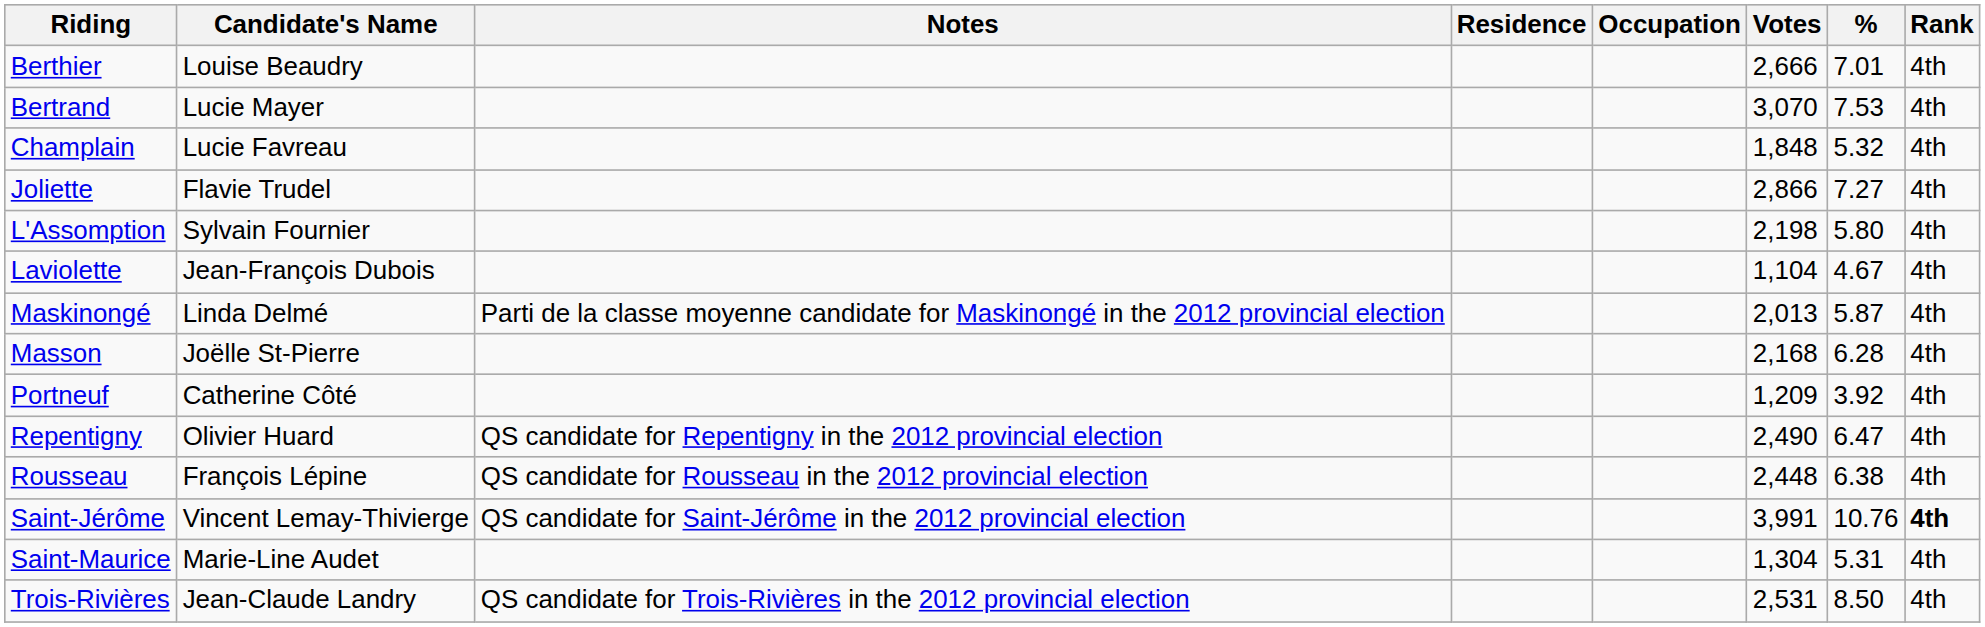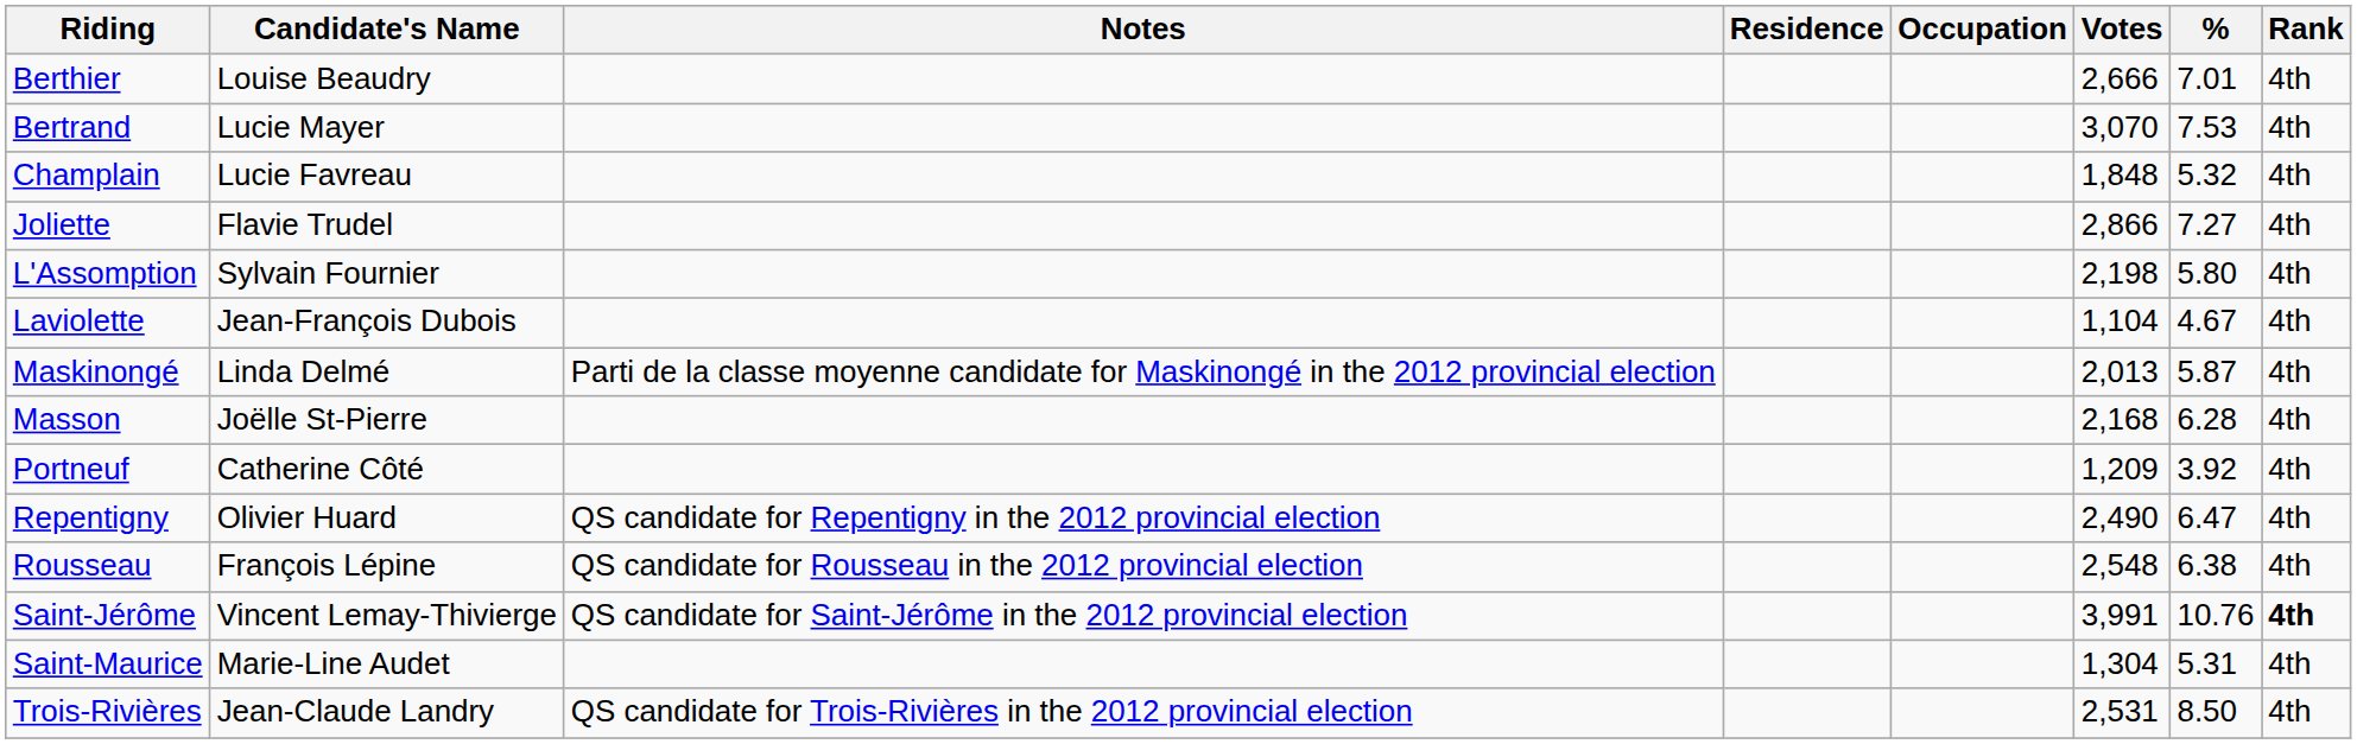Rousseau | Votes: 2,448 -> 2,548
